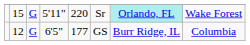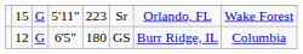15 | column 5: 220 -> 223
15 | column 7: paleturquoise background -> no background
12 | column 5: 177 -> 180
